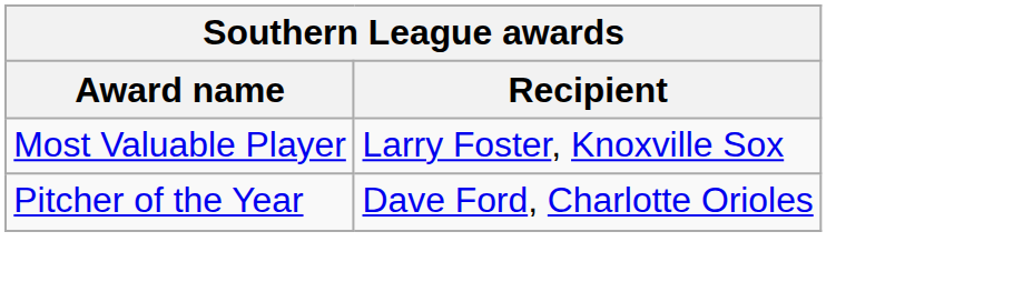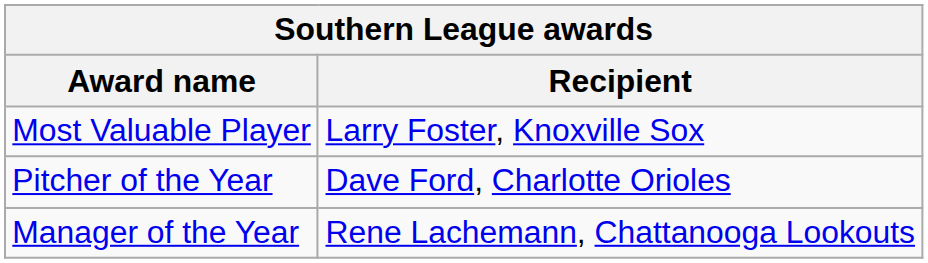+ row: Manager of the Year | Rene Lachemann, Chattanooga Lookouts
